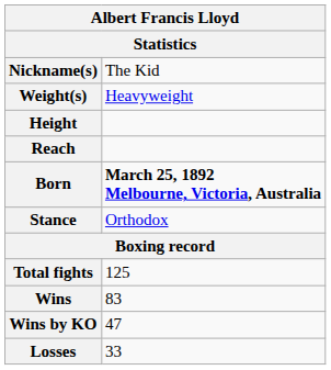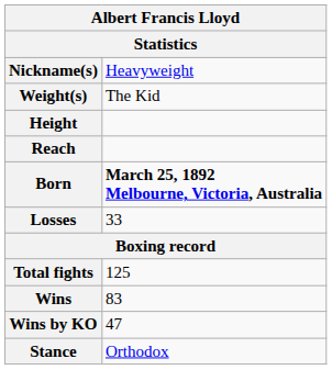Nickname(s) | column 2: The Kid -> Heavyweight
Weight(s) | column 2: Heavyweight -> The Kid
rows swapped: Stance <-> Losses
